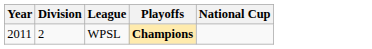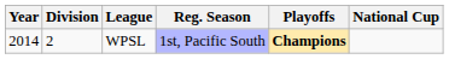+ column: Reg. Season | 1st, Pacific South
WPSL | Year: 2011 -> 2014
